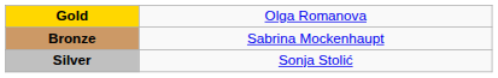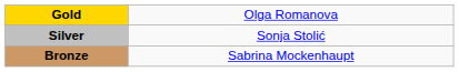rows swapped: Silver <-> Bronze
